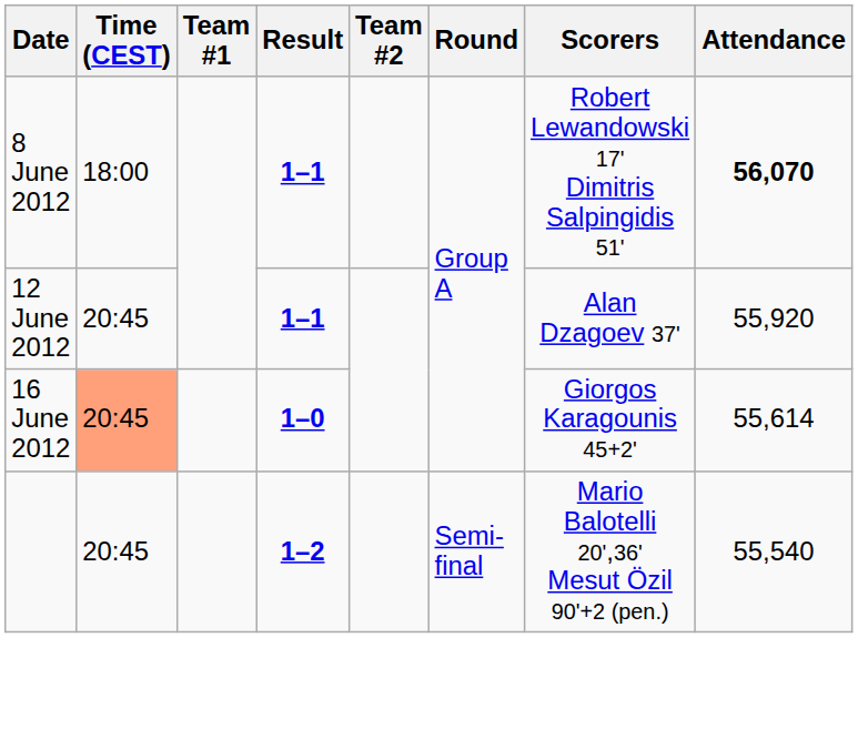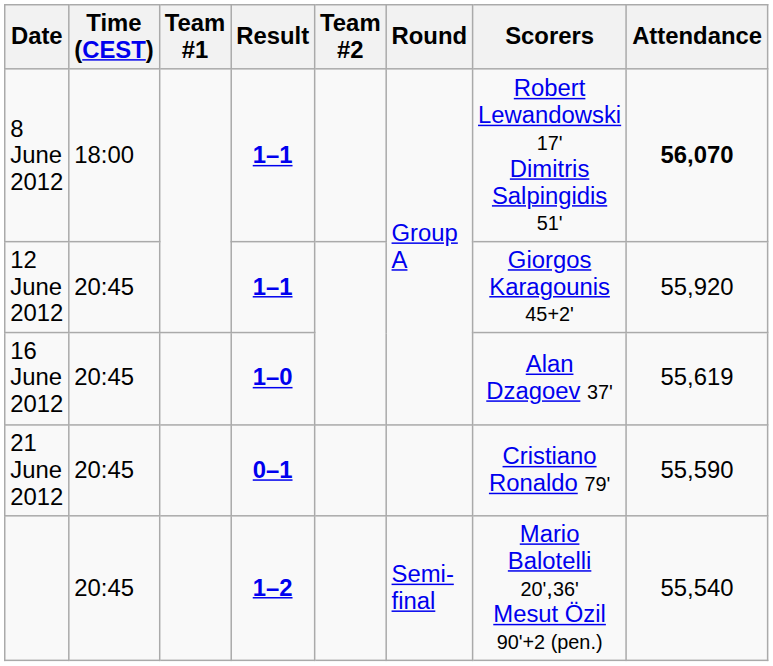12 June 2012 | Scorers: Alan Dzagoev 37' -> Giorgos Karagounis 45+2'
16 June 2012 | Time (CEST): lightsalmon background -> no background
16 June 2012 | Scorers: Giorgos Karagounis 45+2' -> Alan Dzagoev 37'
16 June 2012 | Attendance: 55,614 -> 55,619
+ row: 21 June 2012 | 20:45 | 0–1 | Cristiano Ronaldo 79' | 55,590
